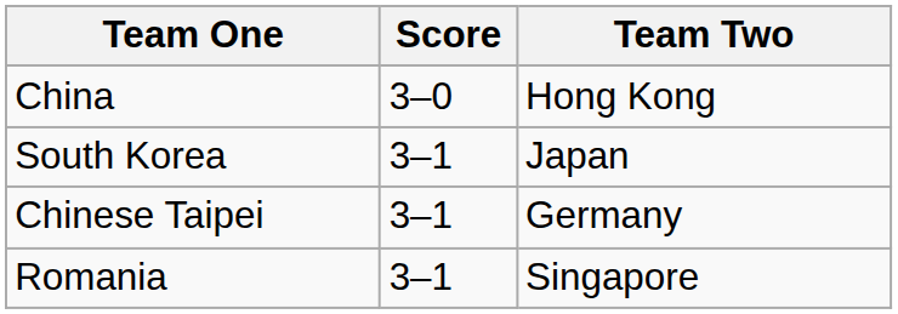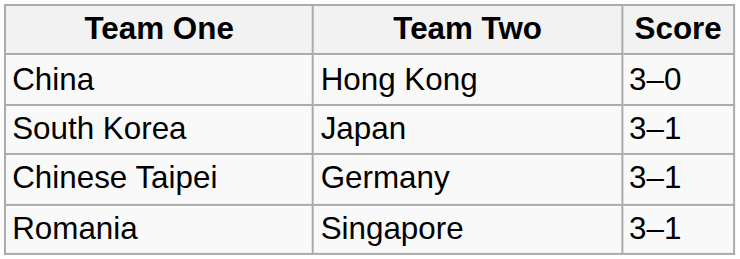columns swapped: Team Two <-> Score
